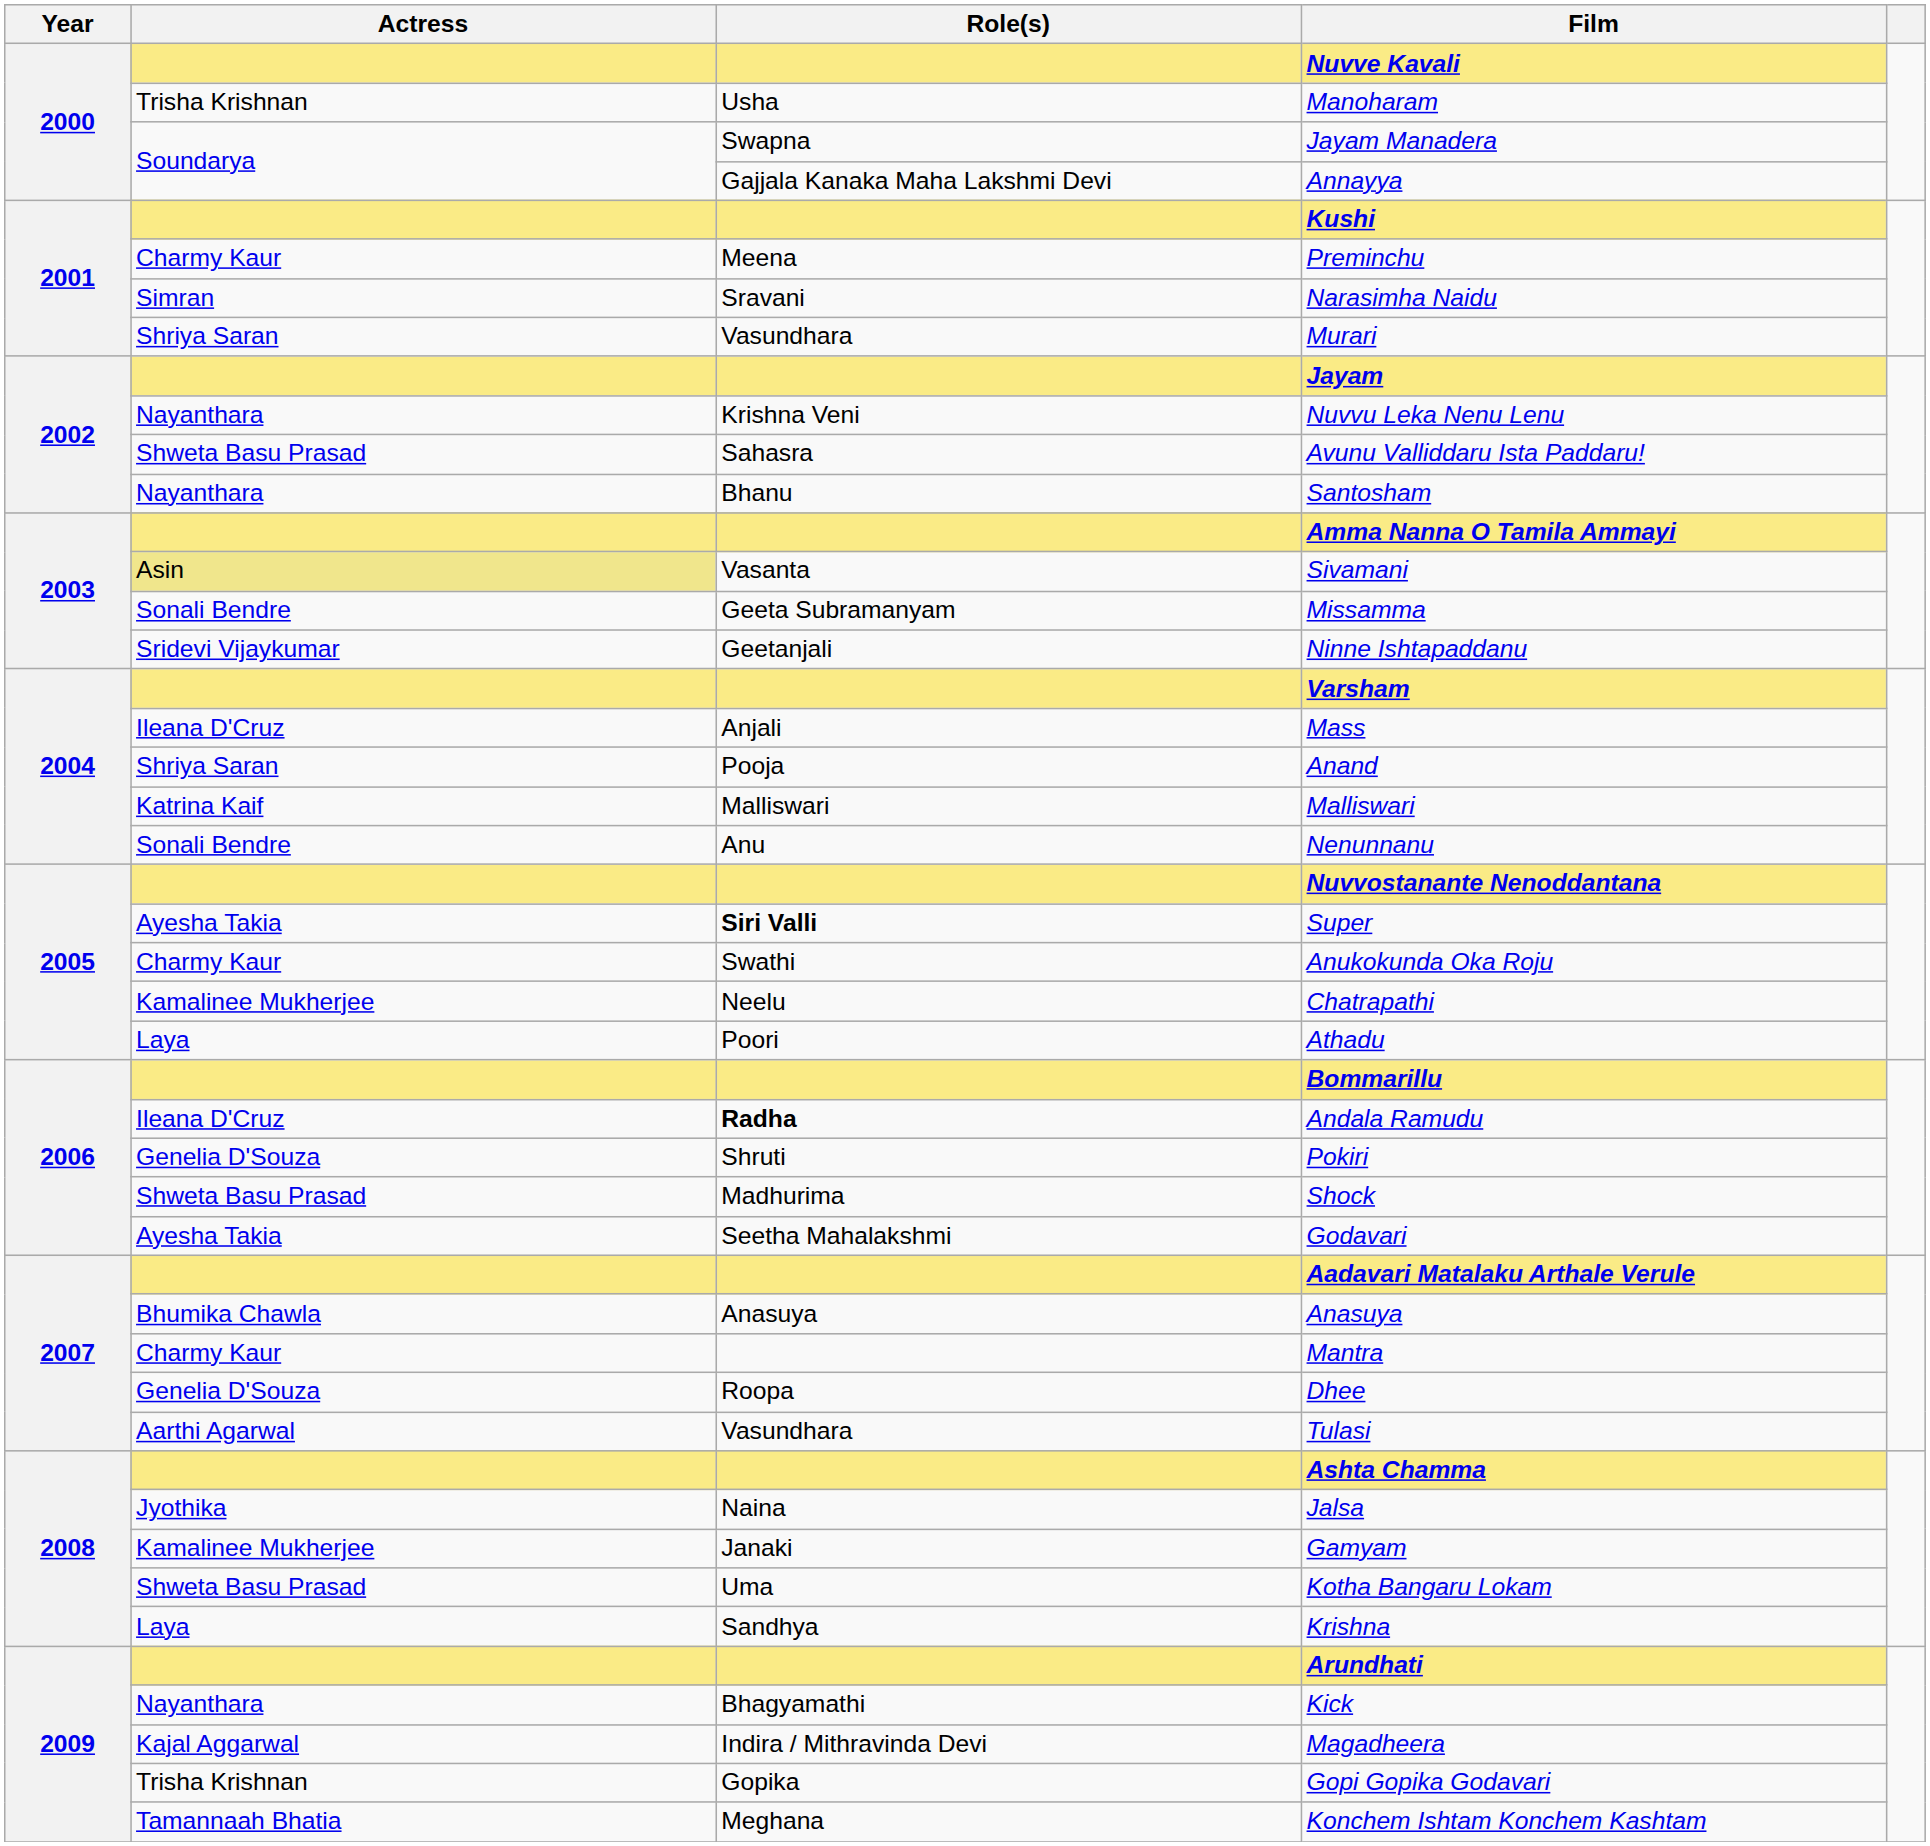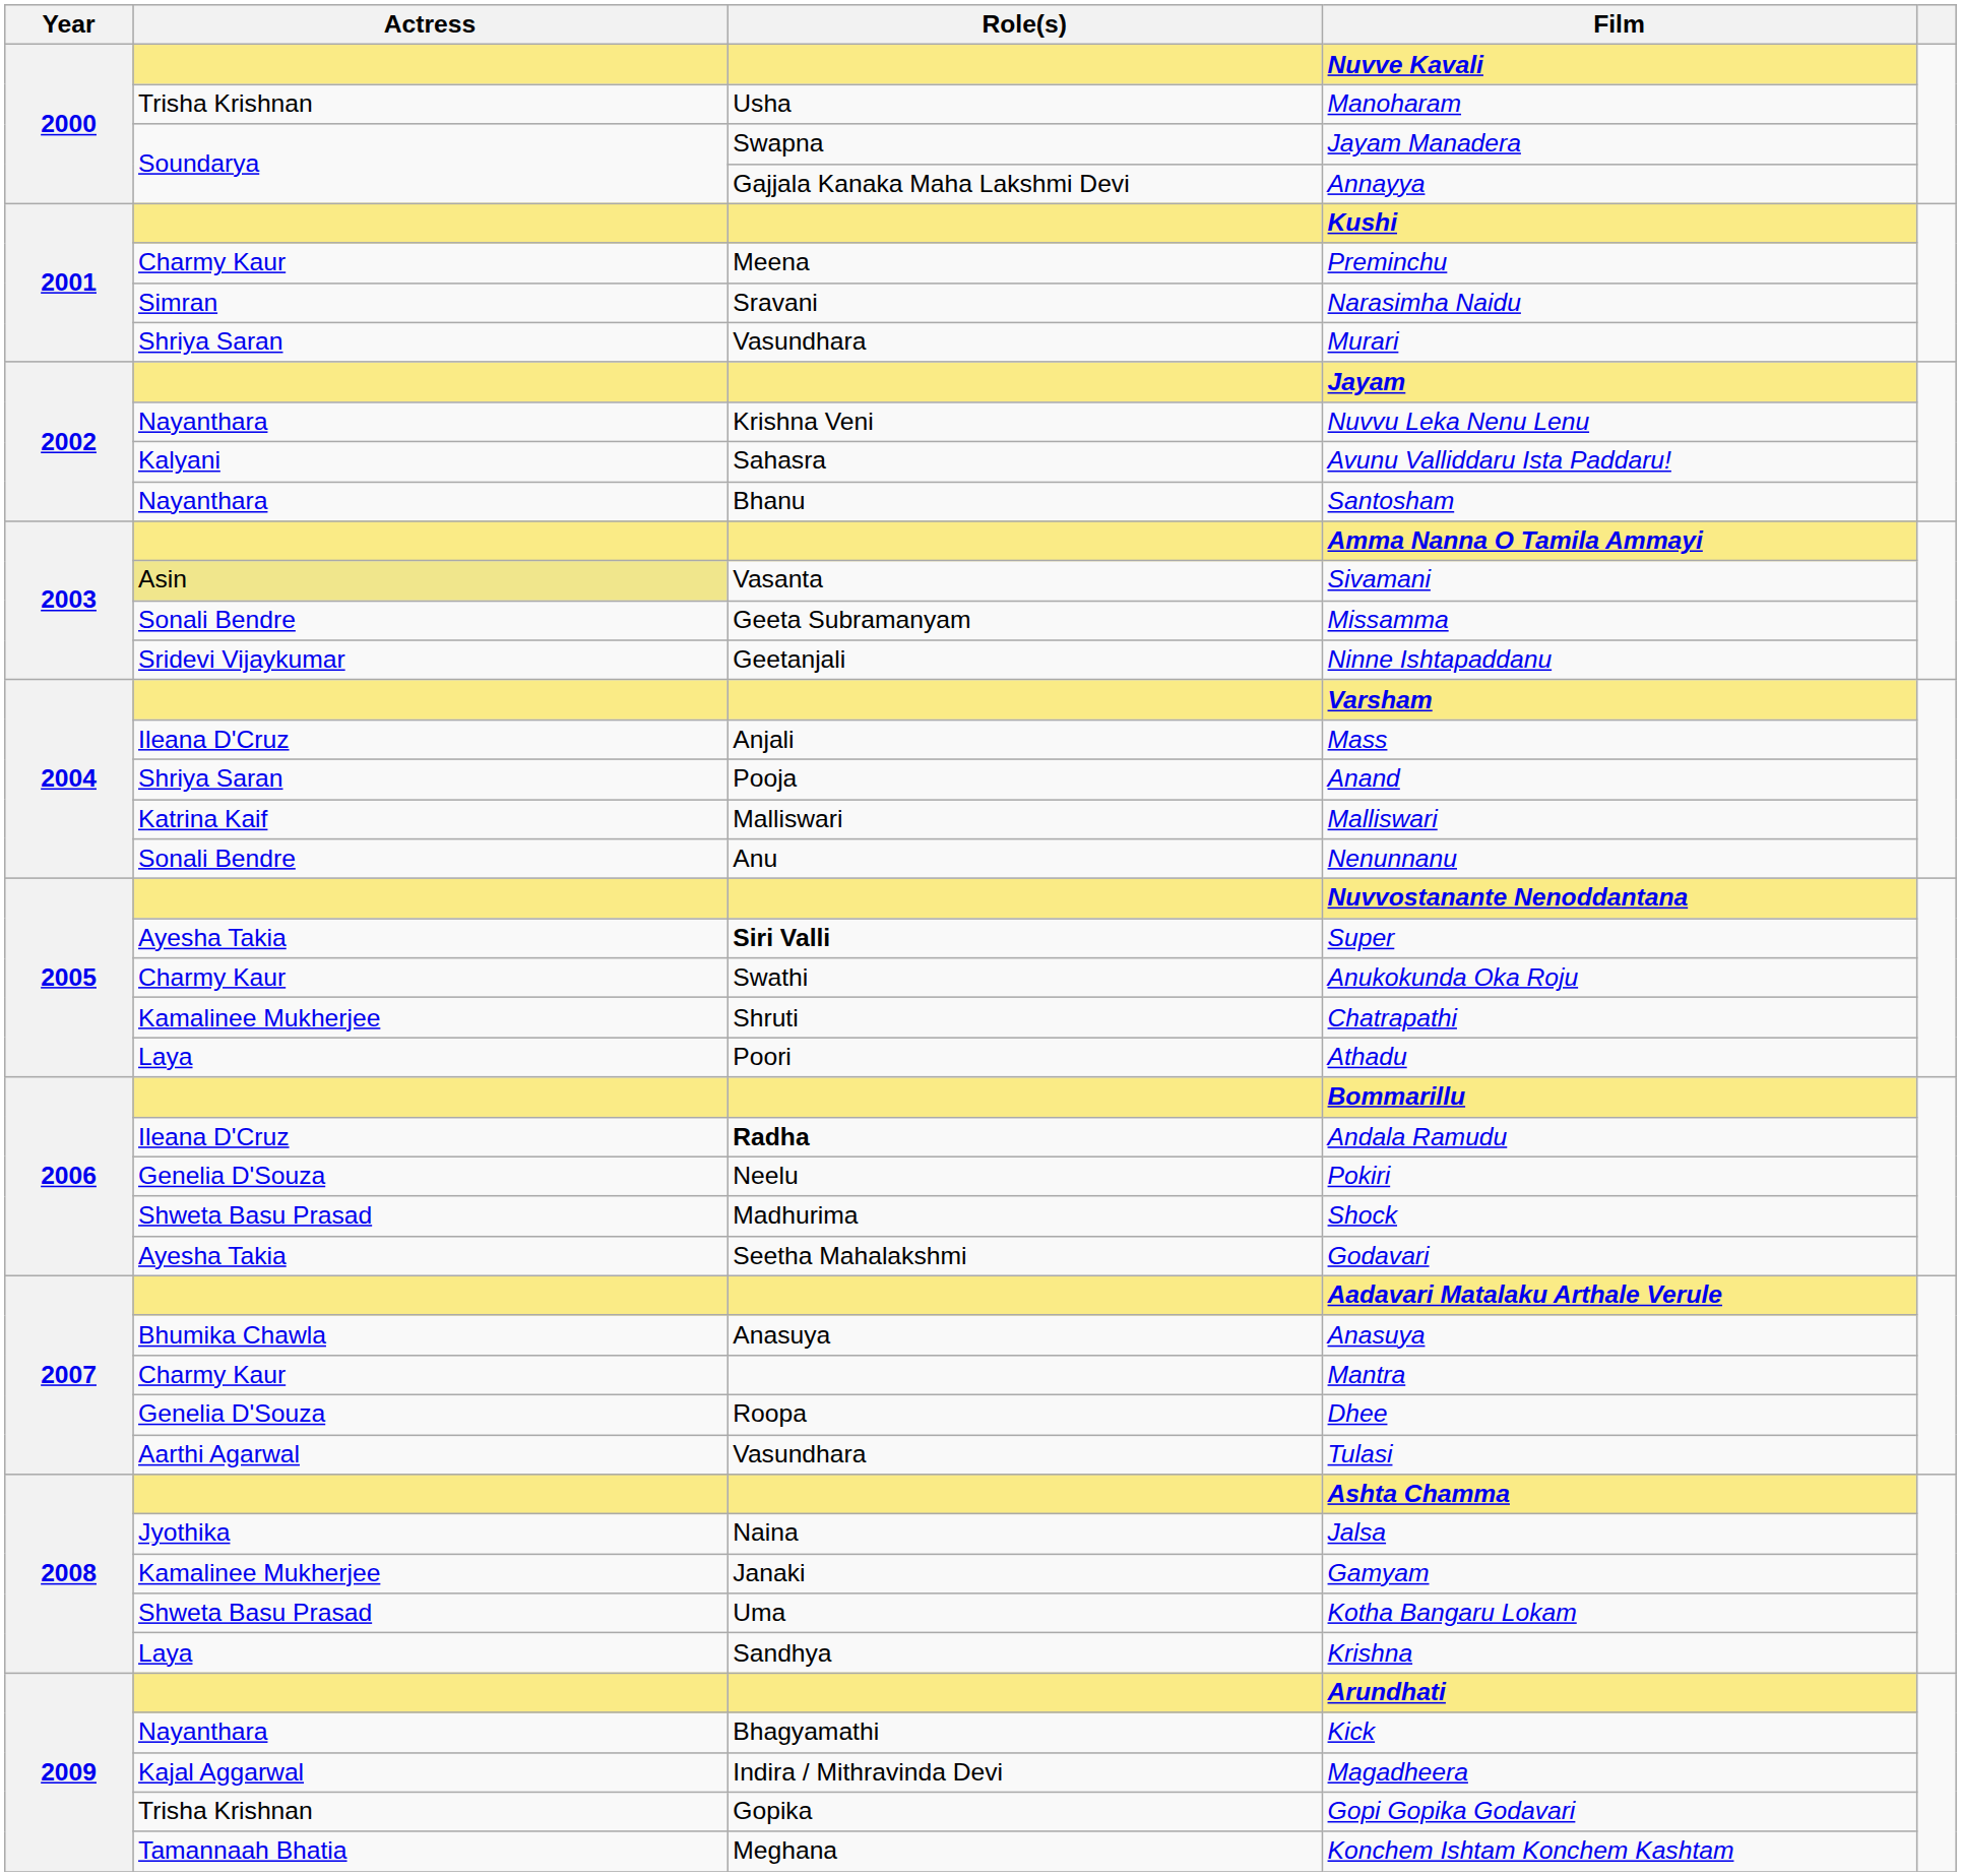Avunu Valliddaru Ista Paddaru! | Actress: Shweta Basu Prasad -> Kalyani
Chatrapathi | Role(s): Neelu -> Shruti
Pokiri | Role(s): Shruti -> Neelu
